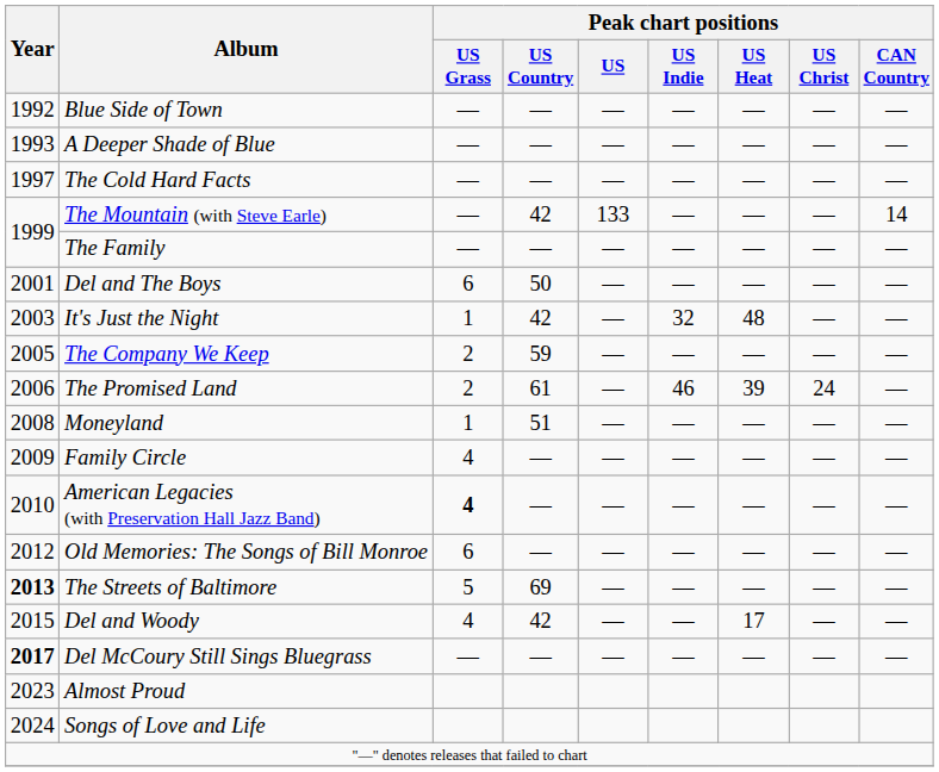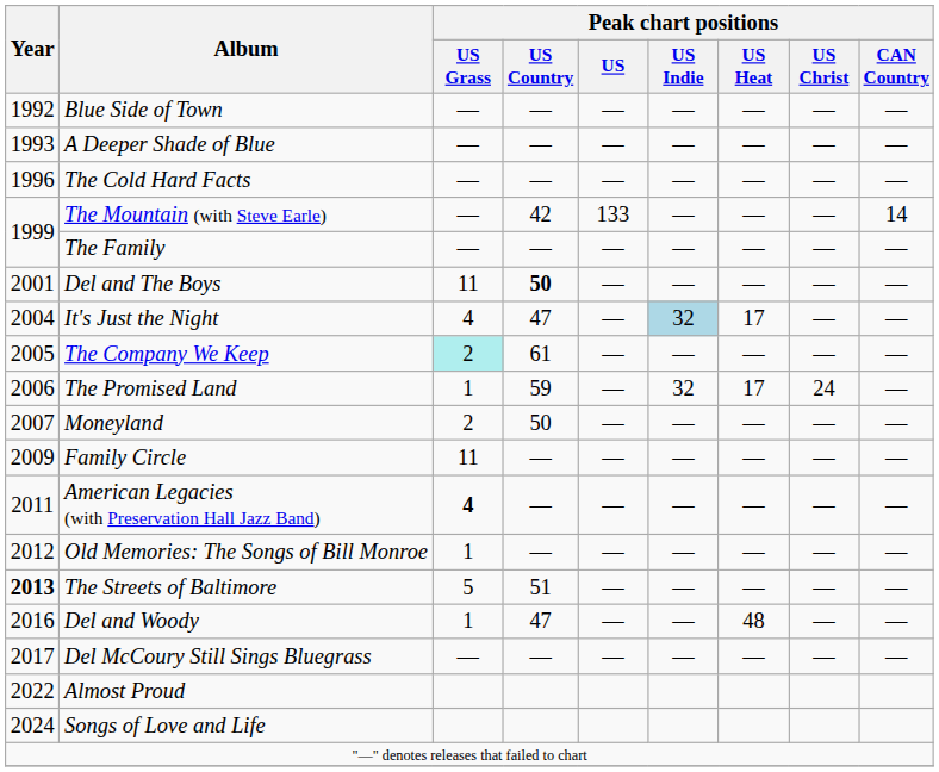The Cold Hard Facts | Year: 1997 -> 1996
Del and The Boys | Peak chart positions / US Grass: 6 -> 11
Del and The Boys | Peak chart positions / US Country: normal -> bold
It's Just the Night | Year: 2003 -> 2004
It's Just the Night | Peak chart positions / US Grass: 1 -> 4
It's Just the Night | Peak chart positions / US Country: 42 -> 47
It's Just the Night | Peak chart positions / US Indie: no background -> lightblue background
It's Just the Night | Peak chart positions / US Heat: 48 -> 17
The Company We Keep | Peak chart positions / US Grass: no background -> paleturquoise background
The Company We Keep | Peak chart positions / US Country: 59 -> 61
The Promised Land | Peak chart positions / US Grass: 2 -> 1
The Promised Land | Peak chart positions / US Country: 61 -> 59
The Promised Land | Peak chart positions / US Indie: 46 -> 32
The Promised Land | Peak chart positions / US Heat: 39 -> 17
Moneyland | Year: 2008 -> 2007
Moneyland | Peak chart positions / US Grass: 1 -> 2
Moneyland | Peak chart positions / US Country: 51 -> 50
Family Circle | Peak chart positions / US Grass: 4 -> 11
American Legacies (with Preservation Hall Jazz Band) | Year: 2010 -> 2011
Old Memories: The Songs of Bill Monroe | Peak chart positions / US Grass: 6 -> 1
The Streets of Baltimore | Peak chart positions / US Country: 69 -> 51
Del and Woody | Year: 2015 -> 2016
Del and Woody | Peak chart positions / US Grass: 4 -> 1
Del and Woody | Peak chart positions / US Country: 42 -> 47
Del and Woody | Peak chart positions / US Heat: 17 -> 48
Del McCoury Still Sings Bluegrass | Year: bold -> normal
Almost Proud | Year: 2023 -> 2022
